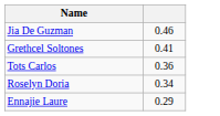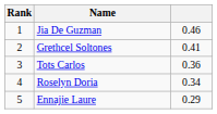+ column: Rank | 1 | 2 | 3 | 4 | 5
